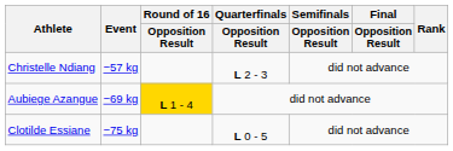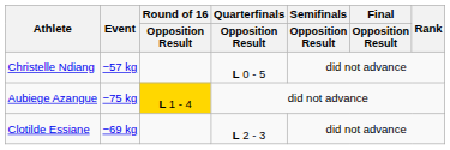Christelle Ndiang | Quarterfinals / Opposition Result: L 2 - 3 -> L 0 - 5
Aubiege Azangue | Event: −69 kg -> −75 kg
Clotilde Essiane | Event: −75 kg -> −69 kg
Clotilde Essiane | Quarterfinals / Opposition Result: L 0 - 5 -> L 2 - 3
